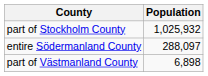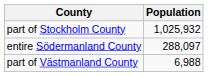part of Västmanland County | Population: 6,898 -> 6,988
